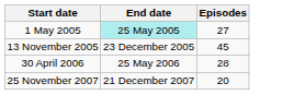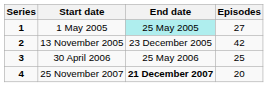+ column: Series | 1 | 2 | 3 | 4
13 November 2005 | Episodes: 45 -> 42
30 April 2006 | Episodes: 28 -> 25
25 November 2007 | End date: normal -> bold
